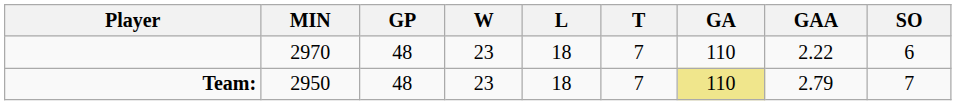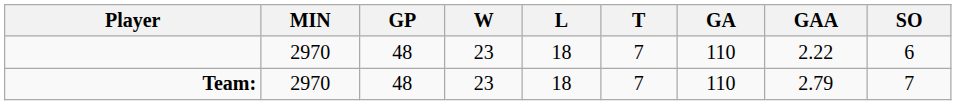Team: | MIN: 2950 -> 2970
Team: | GA: khaki background -> no background
